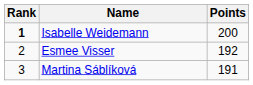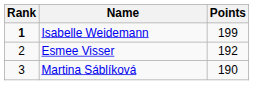Isabelle Weidemann | Points: 200 -> 199
Martina Sáblíková | Points: 191 -> 190
